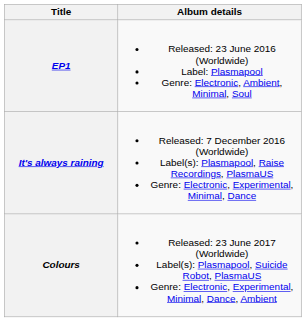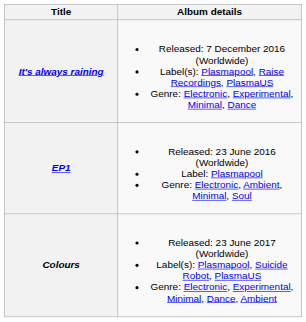rows swapped: EP1 <-> It's always raining
